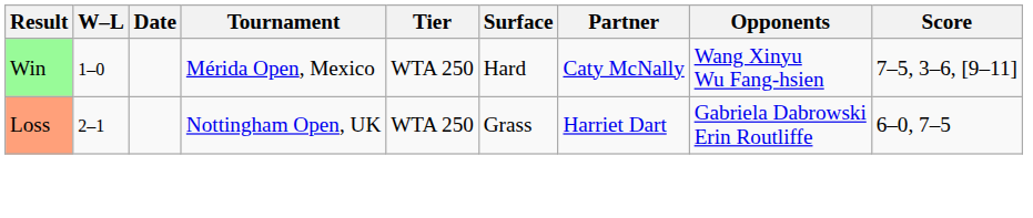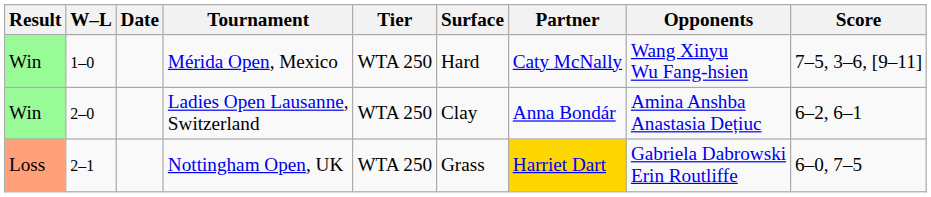+ row: Win | 2–0 | Ladies Open Lausanne, Switzerland | WTA 250 | Clay | Anna Bondár | Amina Anshba Anastasia Dețiuc | 6–2, 6–1
Nottingham Open, UK | Partner: no background -> gold background
